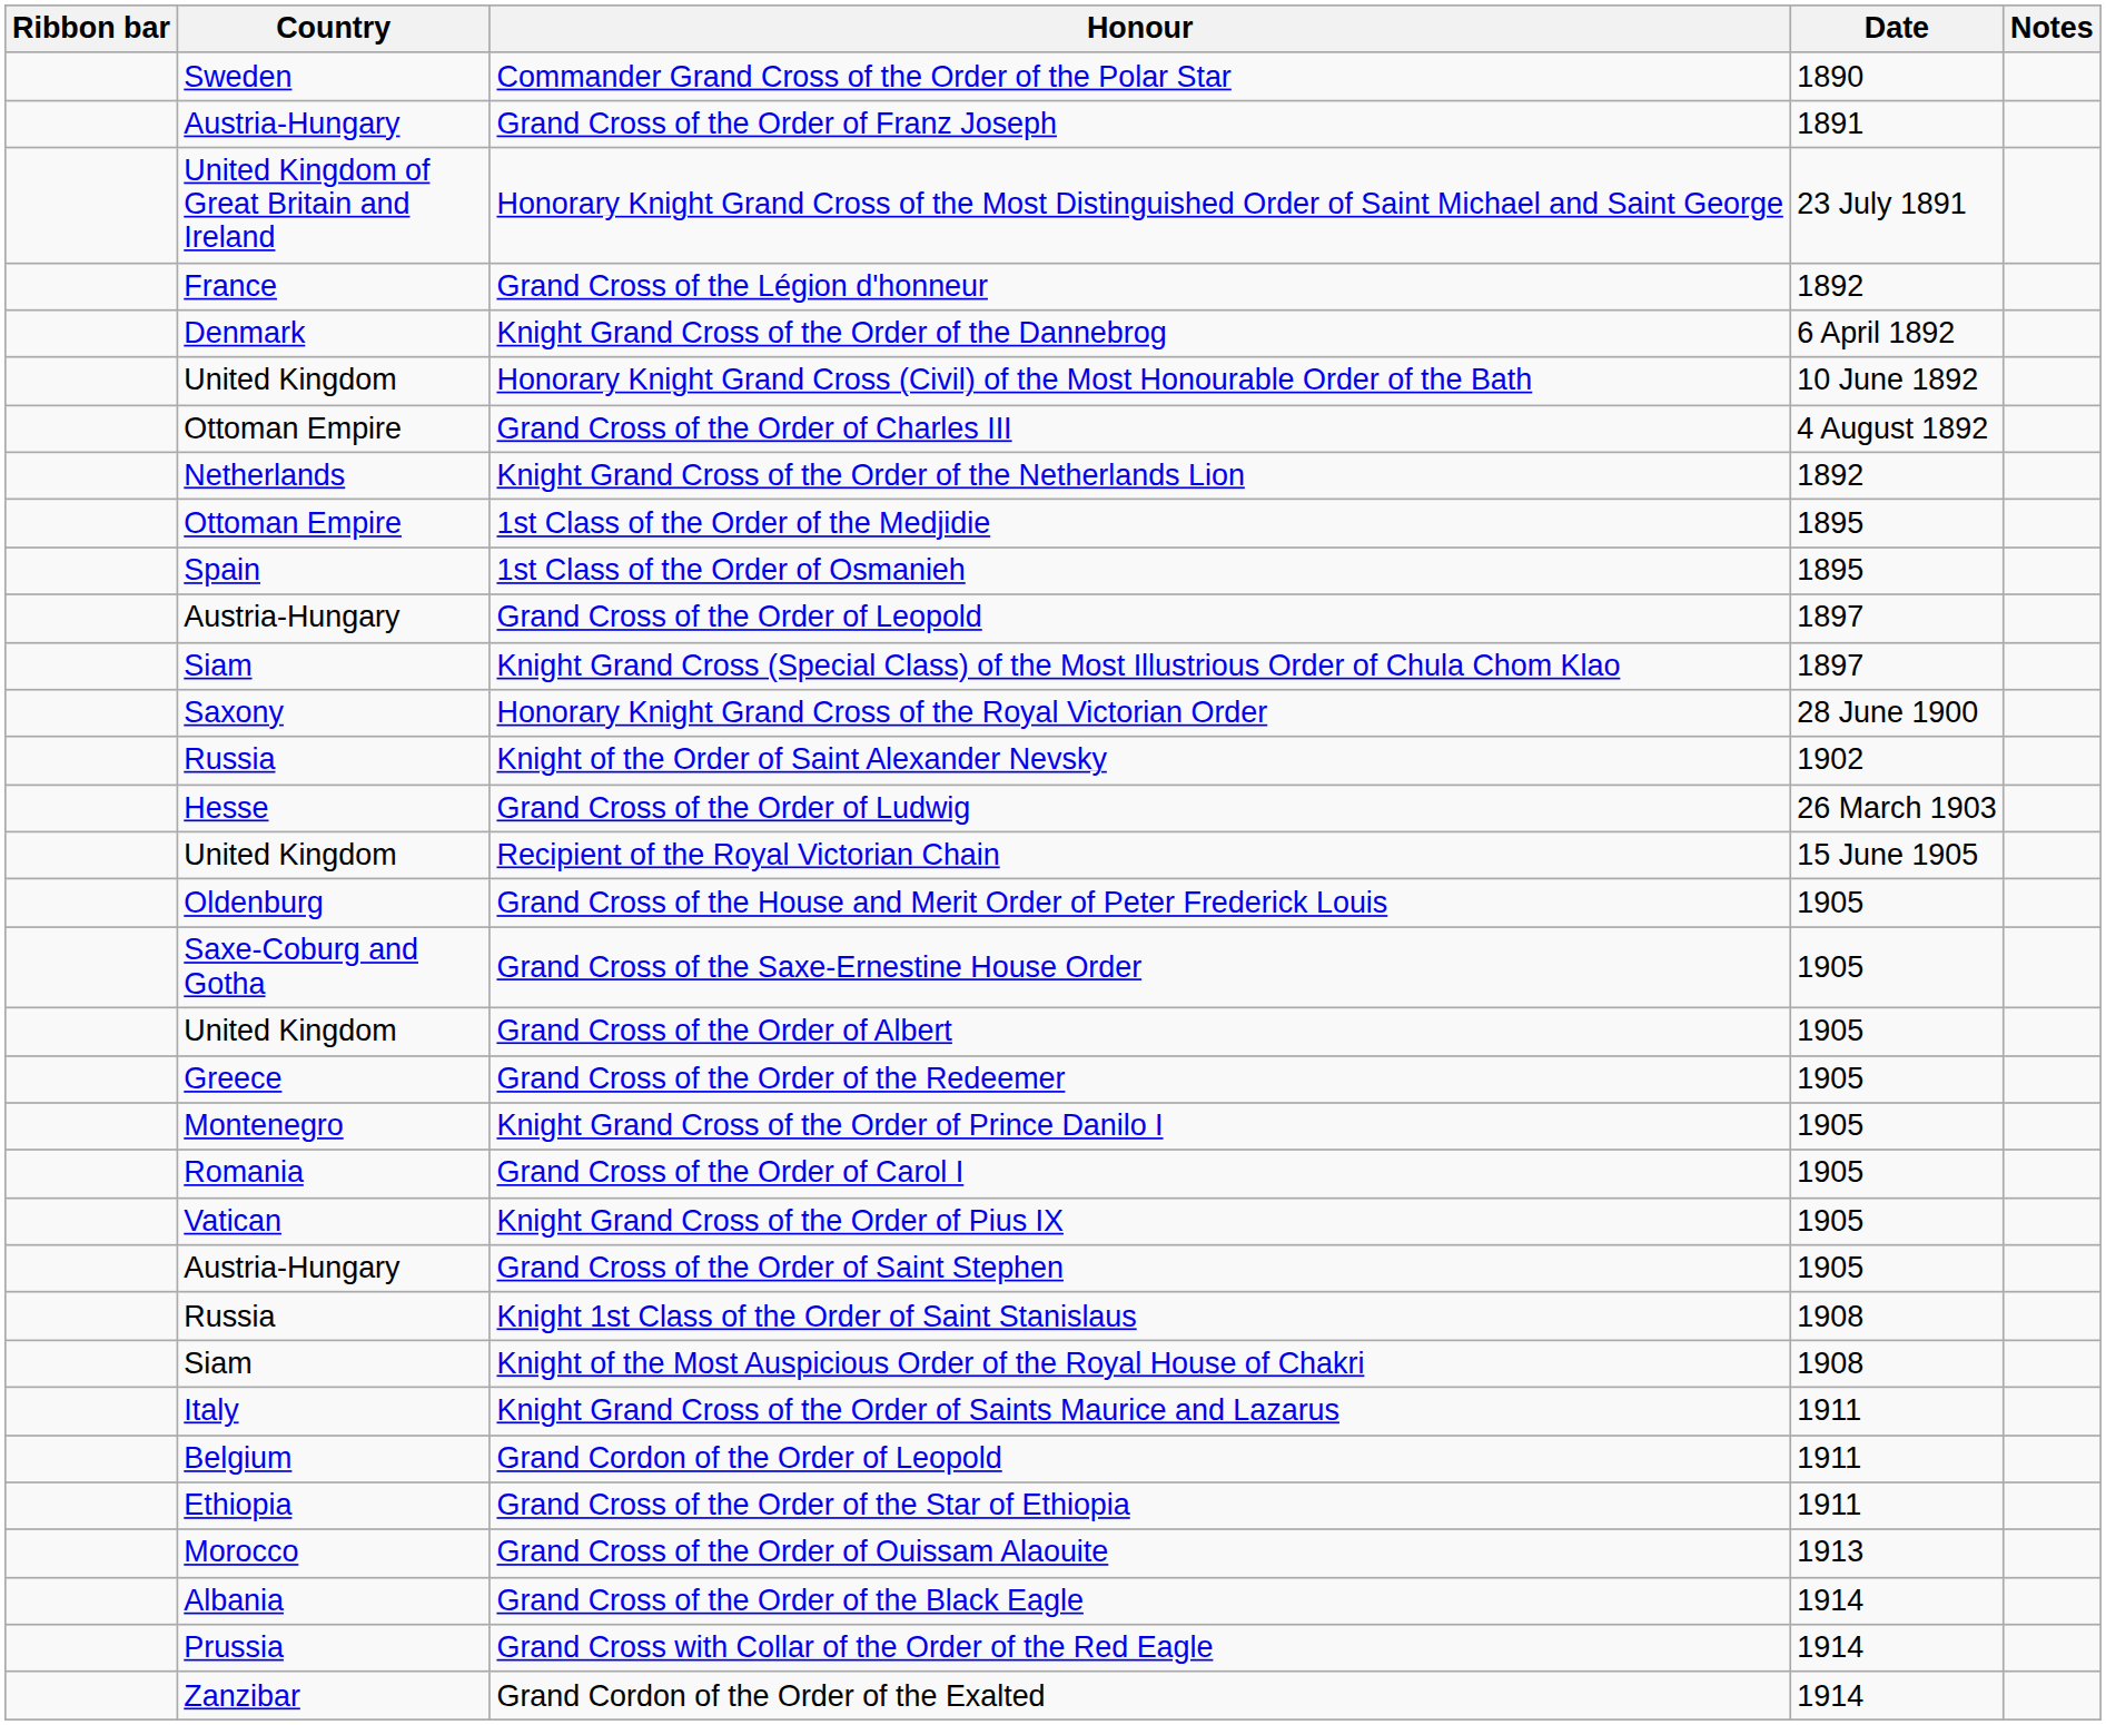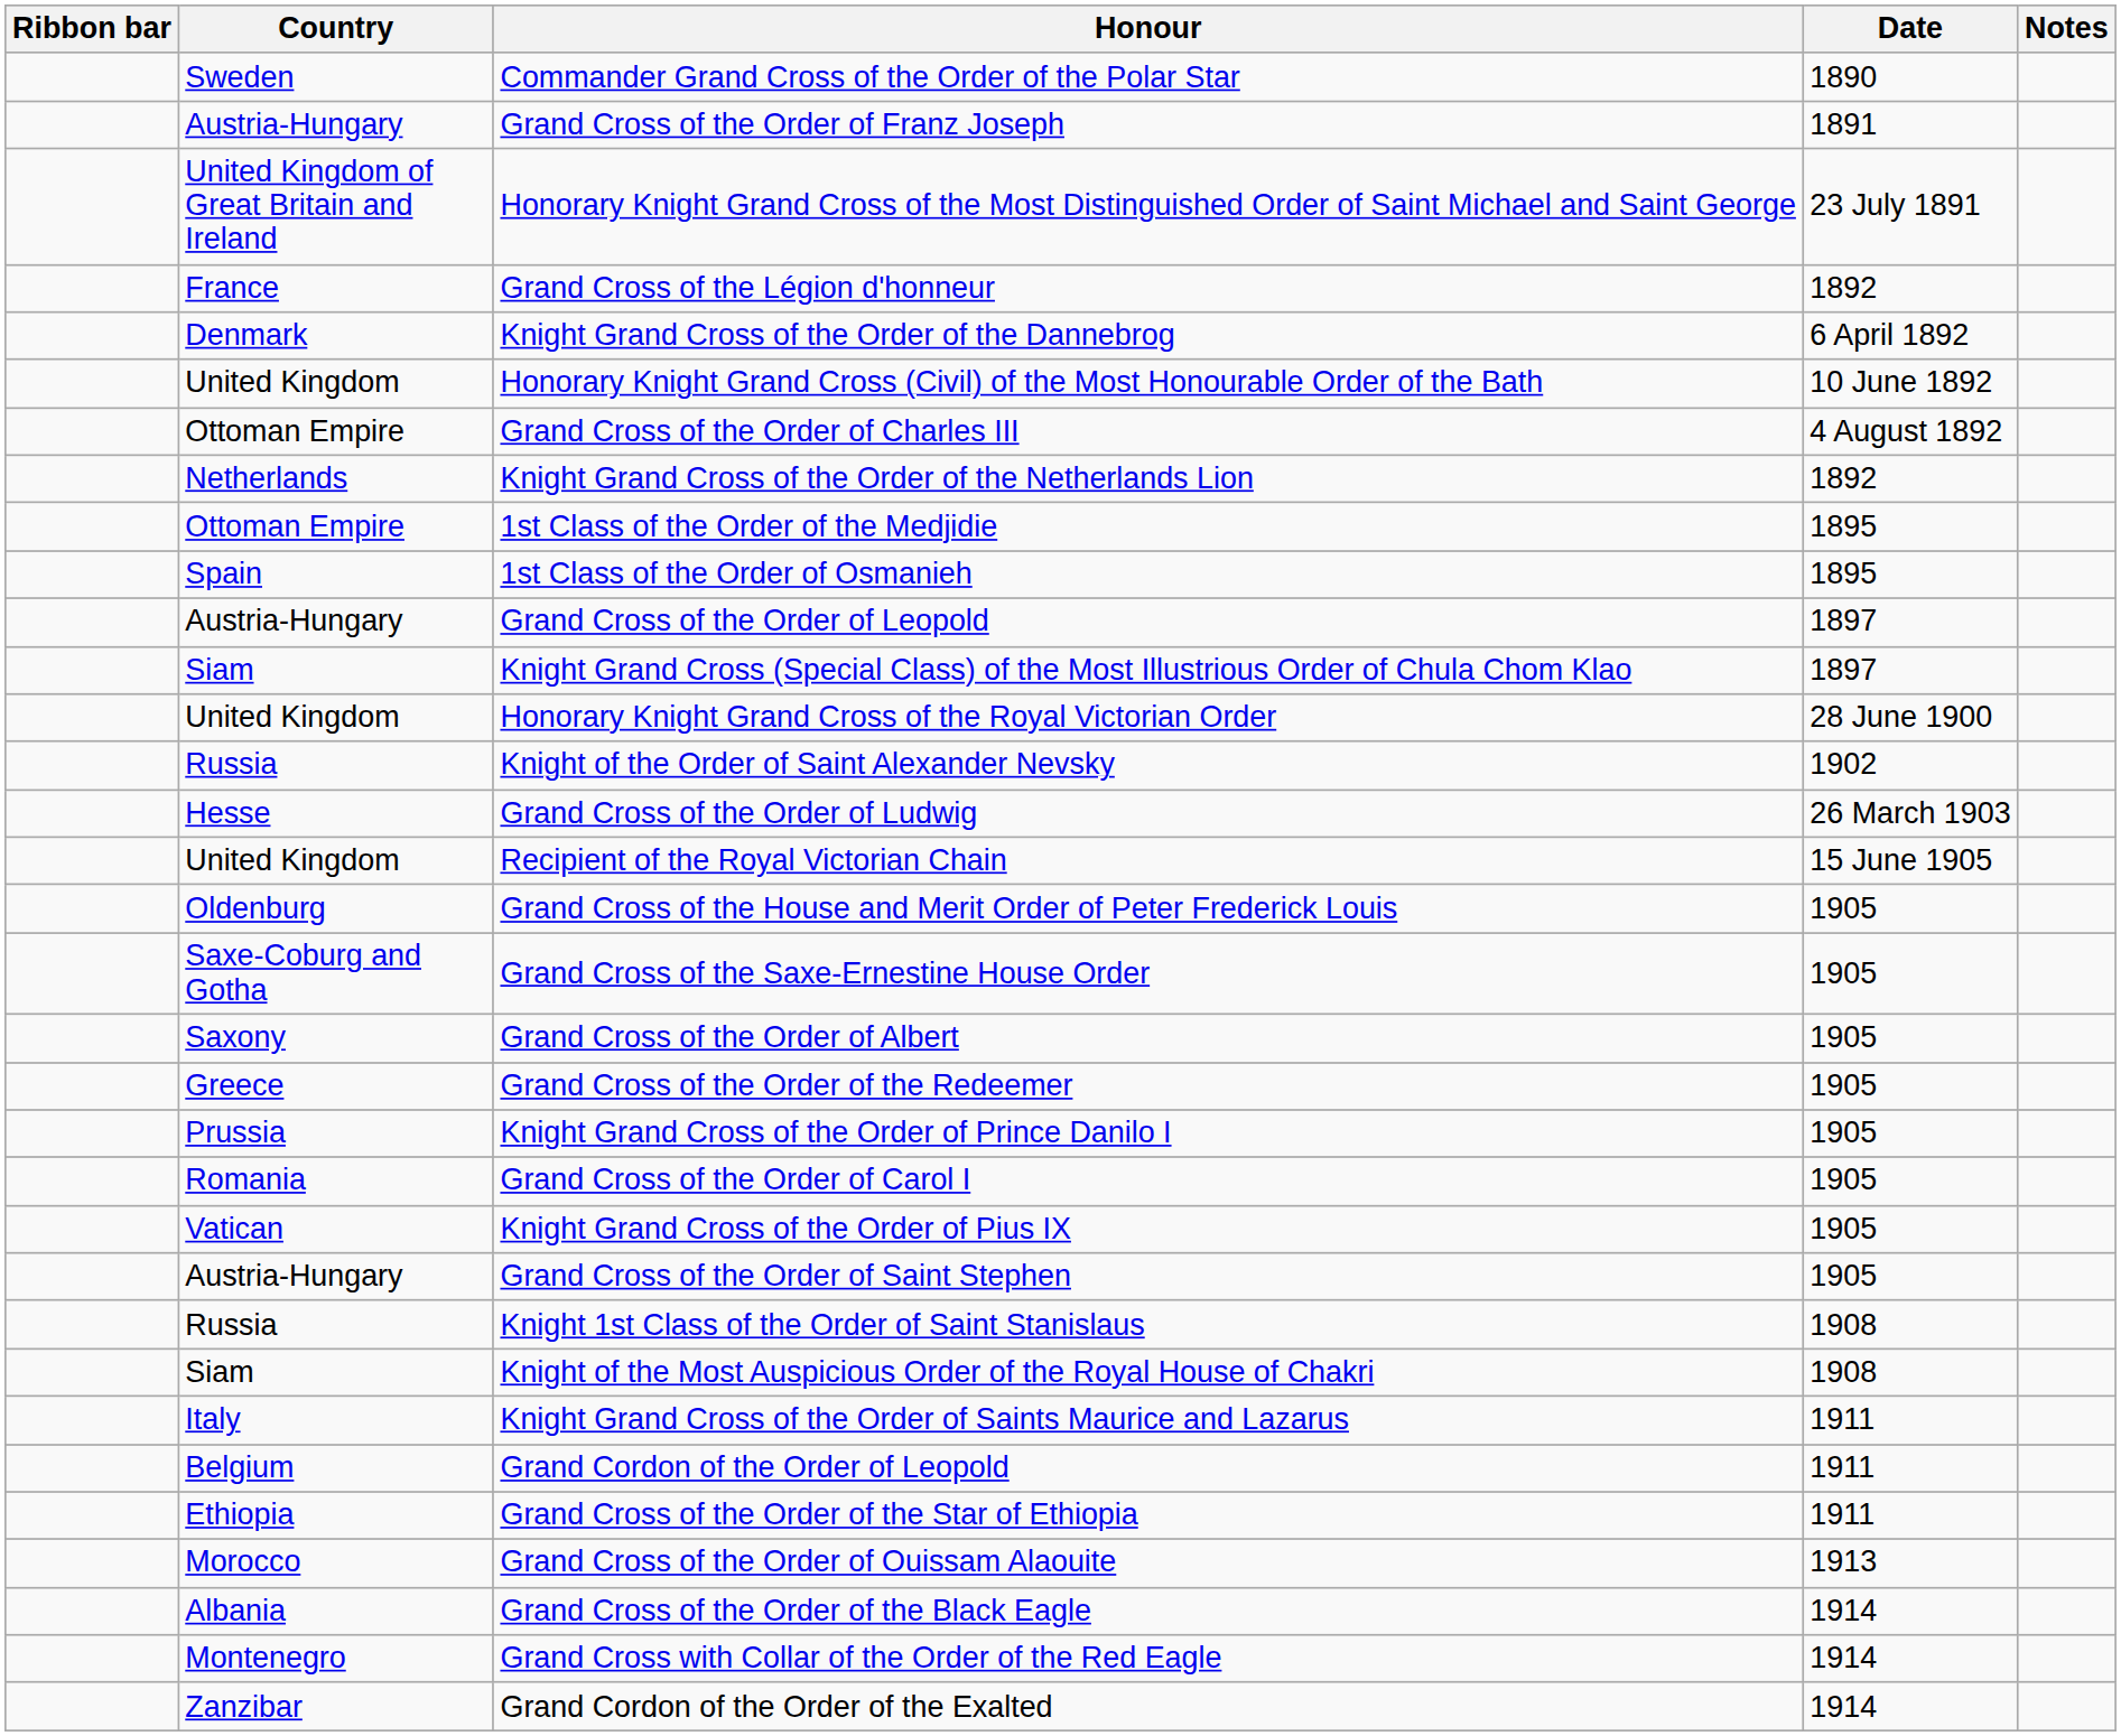Honorary Knight Grand Cross of the Royal Victorian Order | Country: Saxony -> United Kingdom
Grand Cross of the Order of Albert | Country: United Kingdom -> Saxony
Knight Grand Cross of the Order of Prince Danilo I | Country: Montenegro -> Prussia
Grand Cross with Collar of the Order of the Red Eagle | Country: Prussia -> Montenegro
